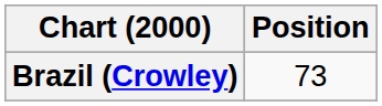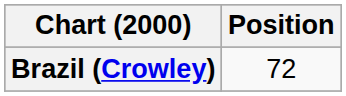Brazil (Crowley) | Position: 73 -> 72
